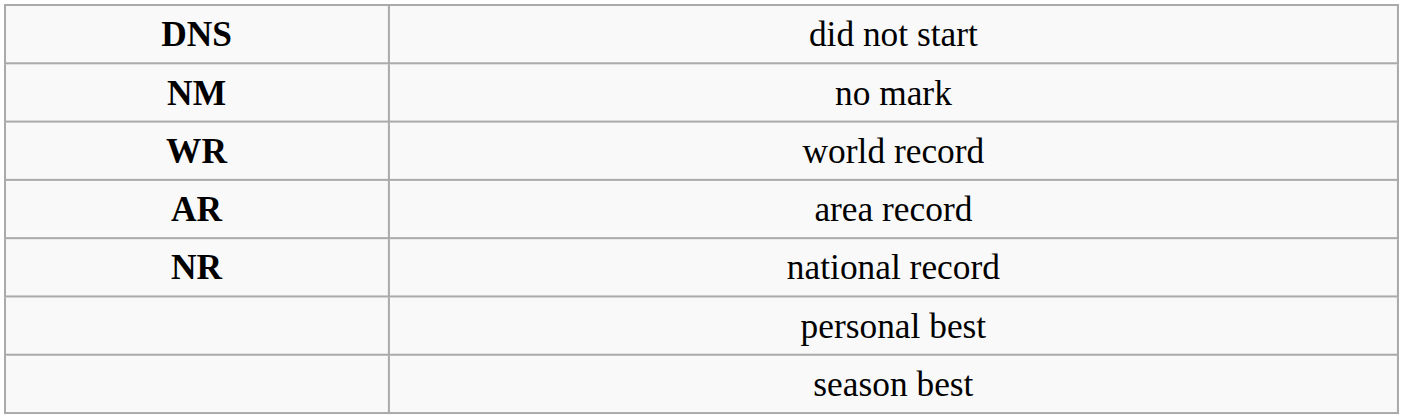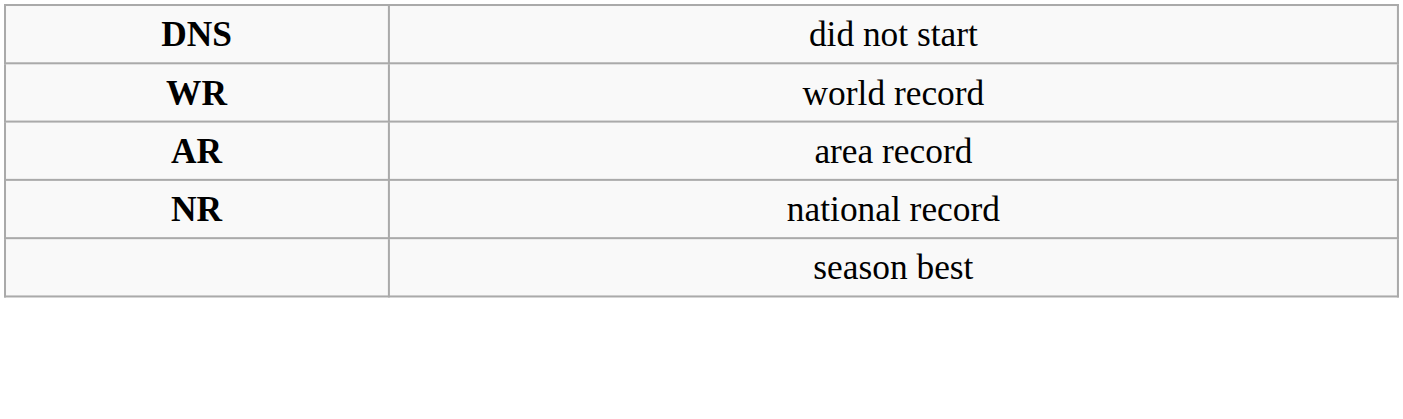- row: NM | no mark
- row: personal best
